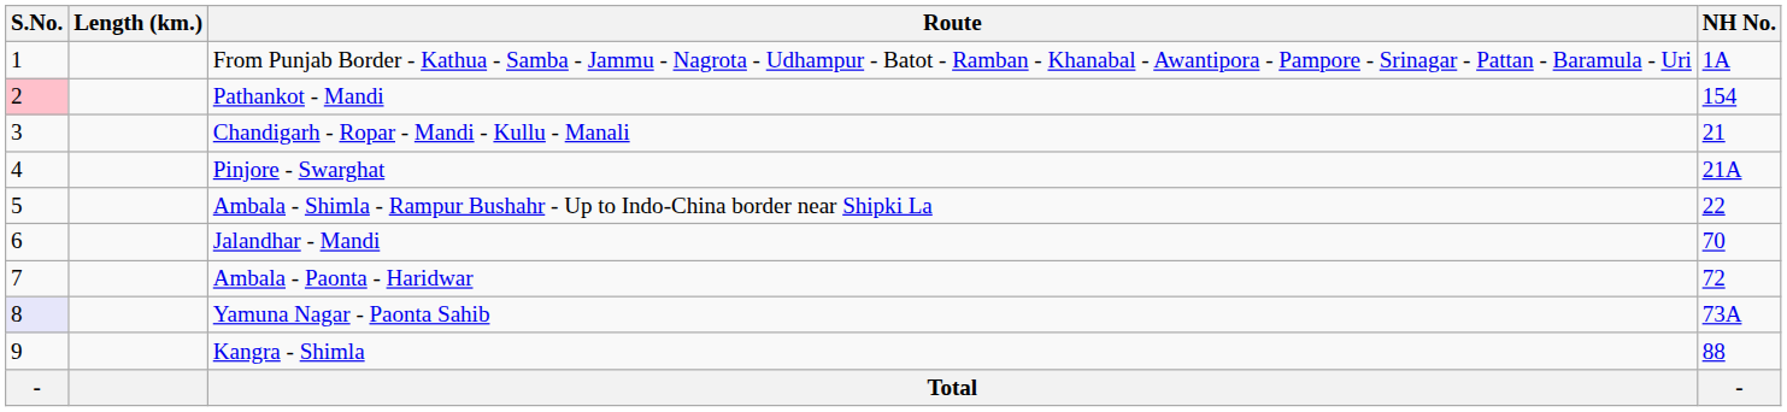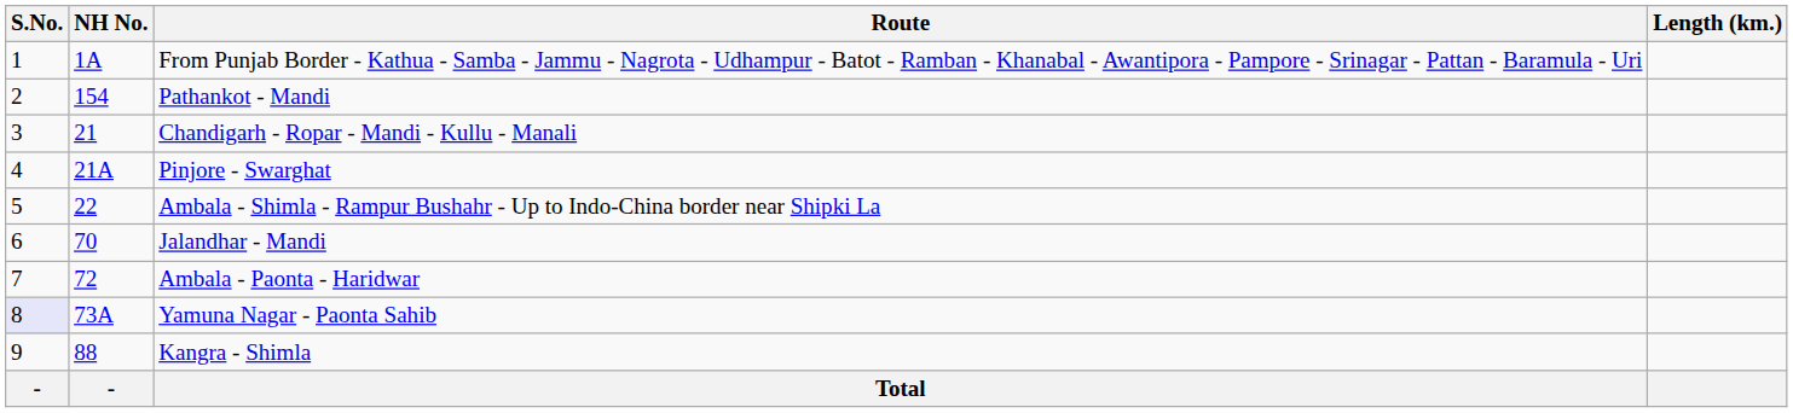columns swapped: NH No. <-> Length (km.)
Pathankot - Mandi | S.No.: pink background -> no background
